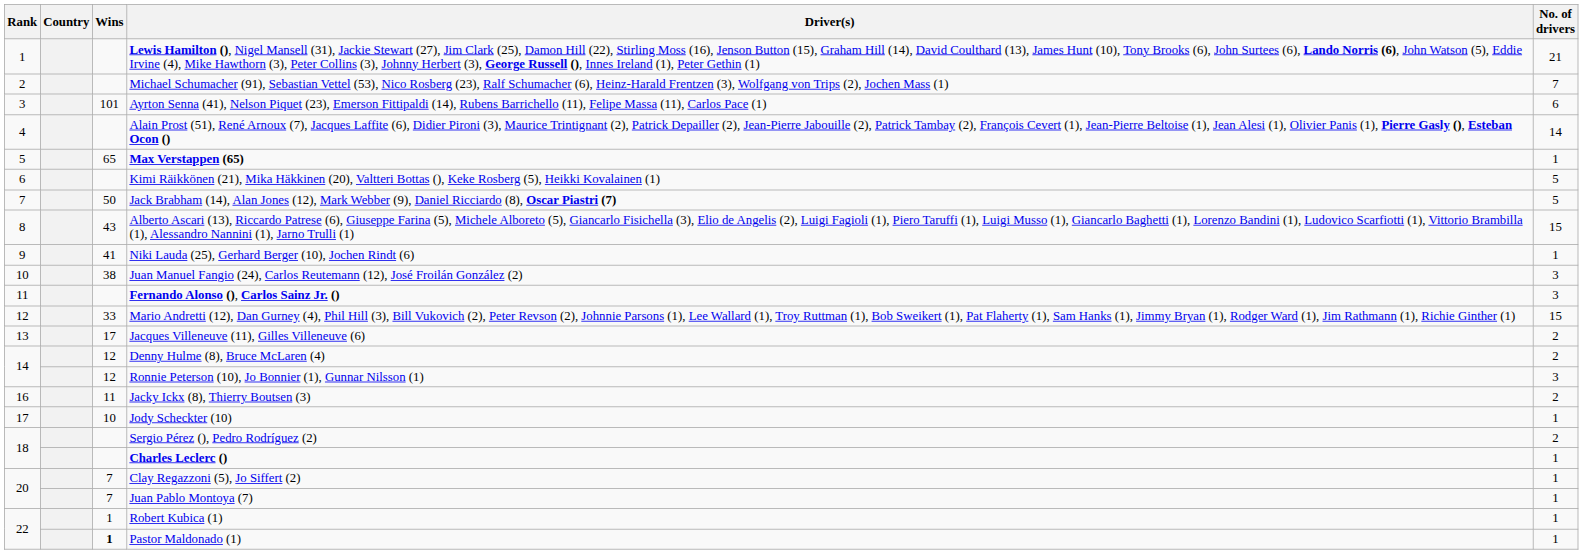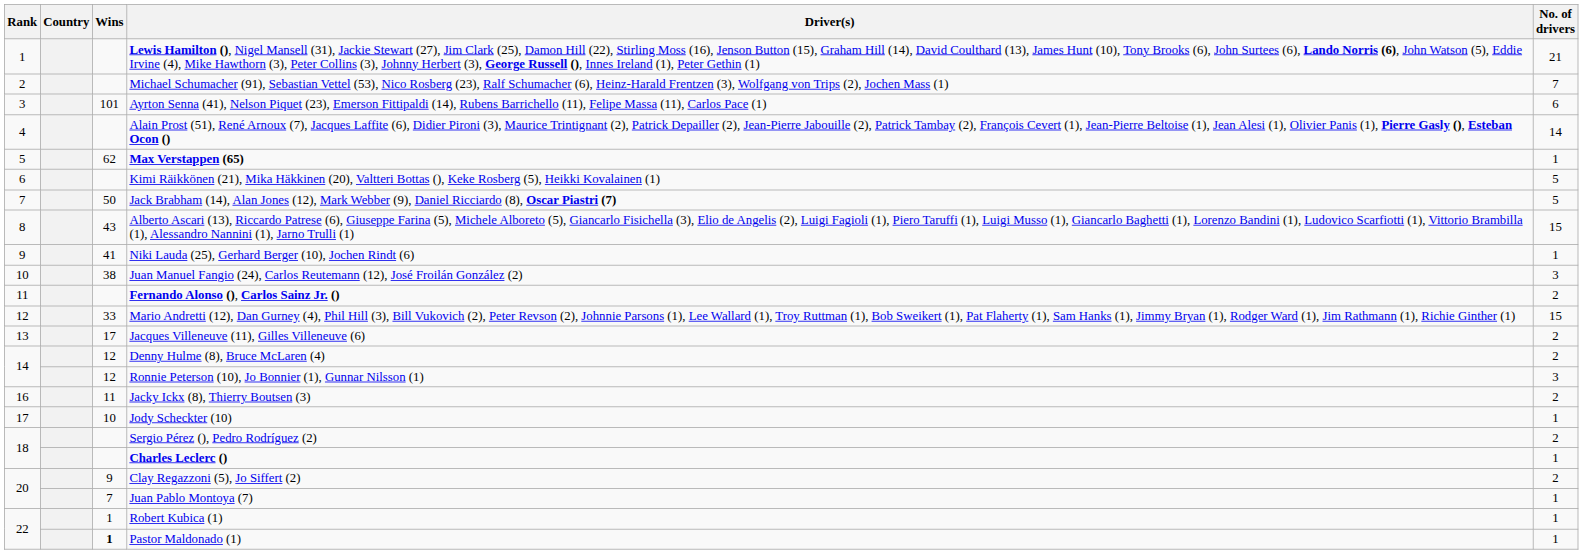Max Verstappen (65) | Wins: 65 -> 62
Fernando Alonso (), Carlos Sainz Jr. () | No. of drivers: 3 -> 2
Clay Regazzoni (5), Jo Siffert (2) | Wins: 7 -> 9
Clay Regazzoni (5), Jo Siffert (2) | No. of drivers: 1 -> 2
